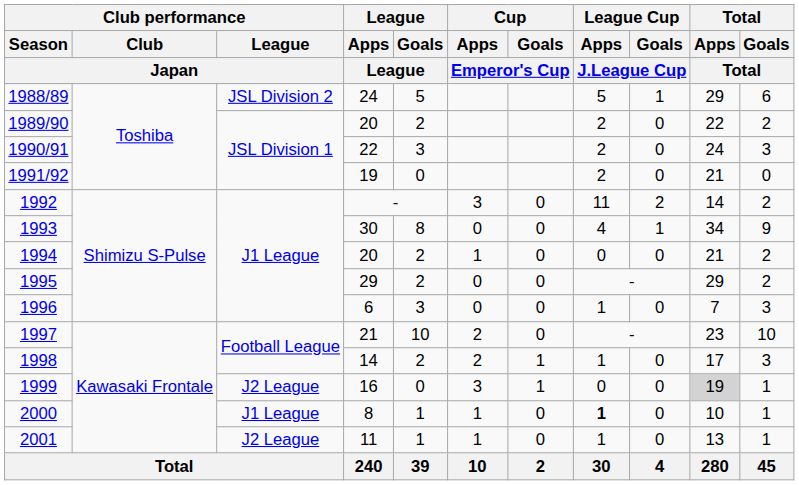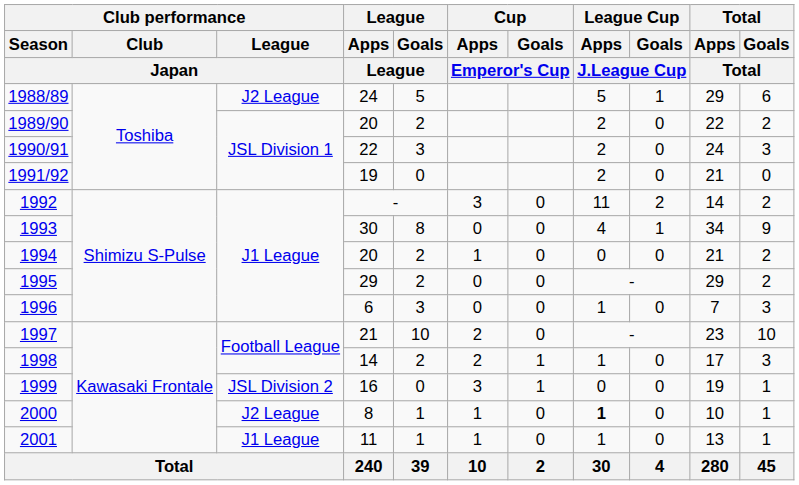1988/89 | Club performance / League / Japan: JSL Division 2 -> J2 League
1999 | Club performance / League / Japan: J2 League -> JSL Division 2
1999 | Total / Apps / Total: lightgrey background -> no background
2000 | Club performance / League / Japan: J1 League -> J2 League
2001 | Club performance / League / Japan: J2 League -> J1 League
